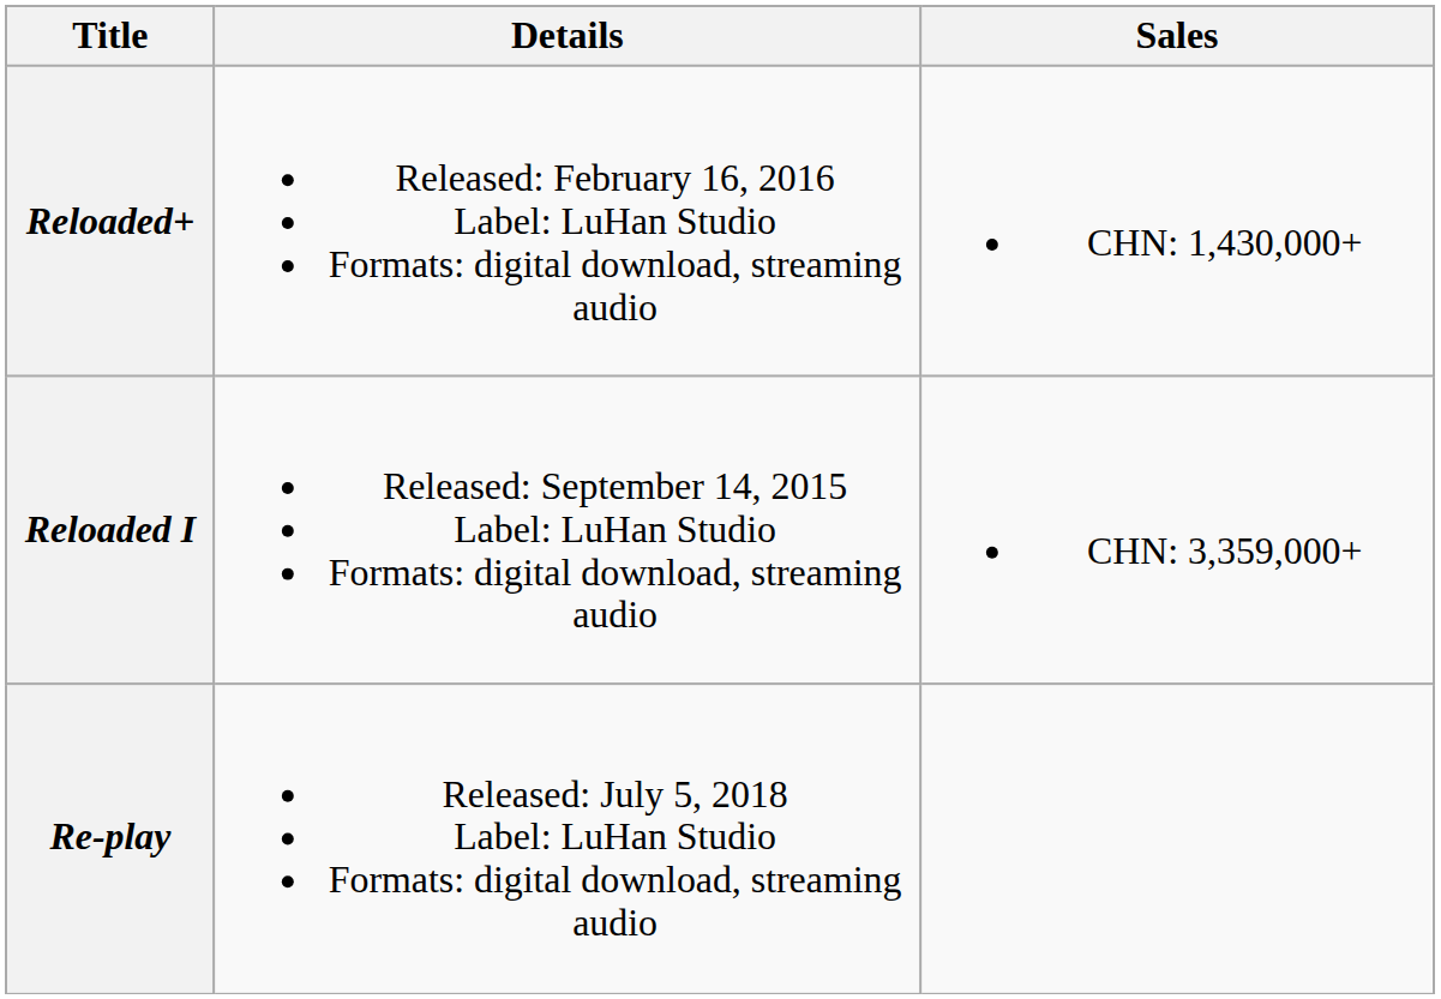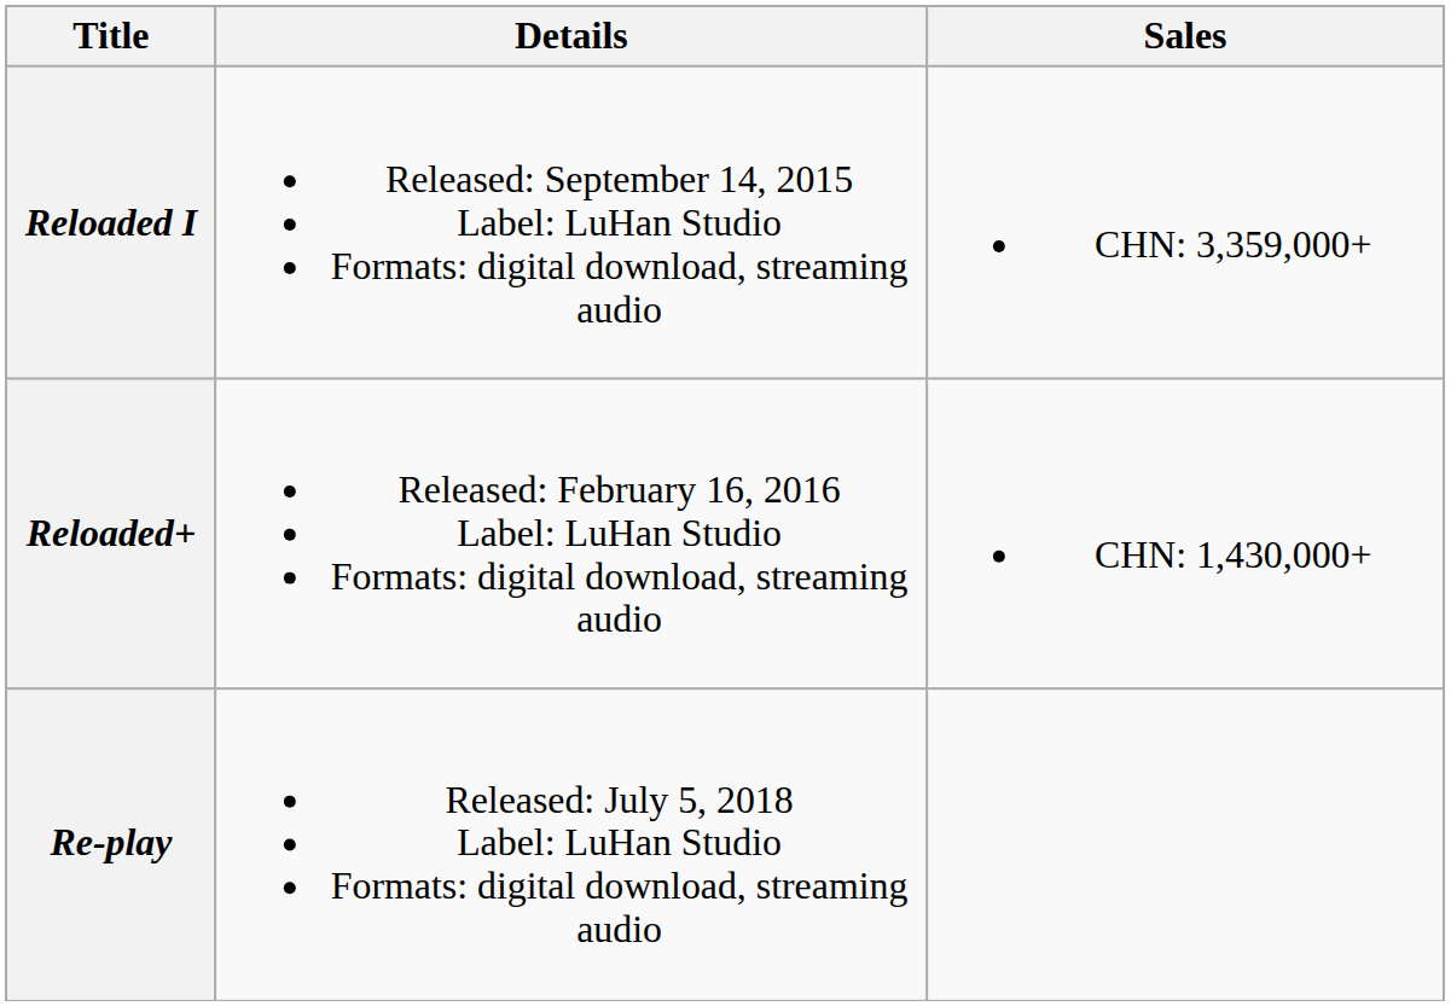rows swapped: Reloaded I <-> Reloaded+
